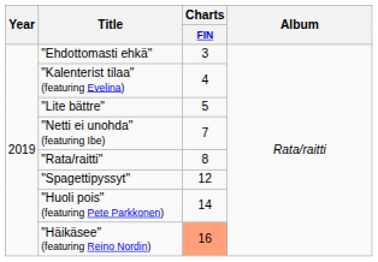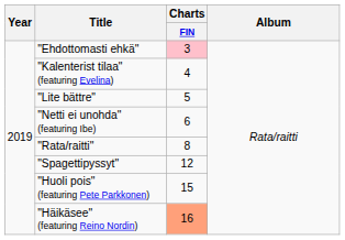"Ehdottomasti ehkä" | Charts / FIN: no background -> pink background
"Netti ei unohda" (featuring Ibe) | Charts / FIN: 7 -> 6
"Huoli pois" (featuring Pete Parkkonen) | Charts / FIN: 14 -> 15
